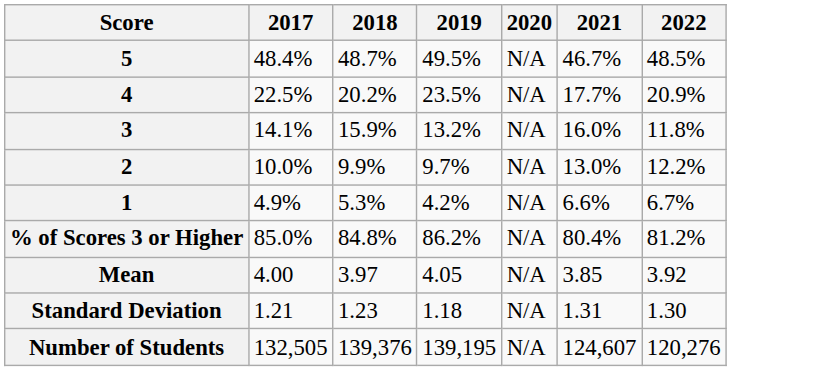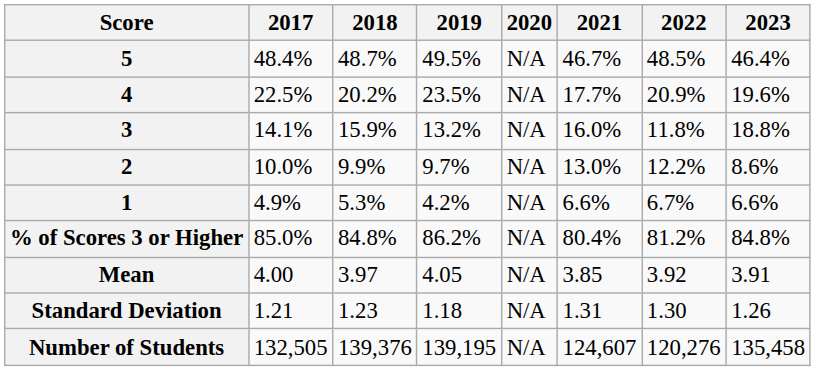+ column: 2023 | 46.4% | 19.6% | 18.8% | 8.6% | 6.6% | 84.8% | 3.91 | 1.26 | 135,458
